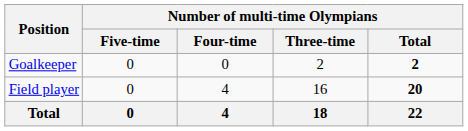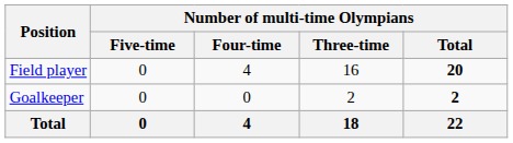rows swapped: Field player <-> Goalkeeper
